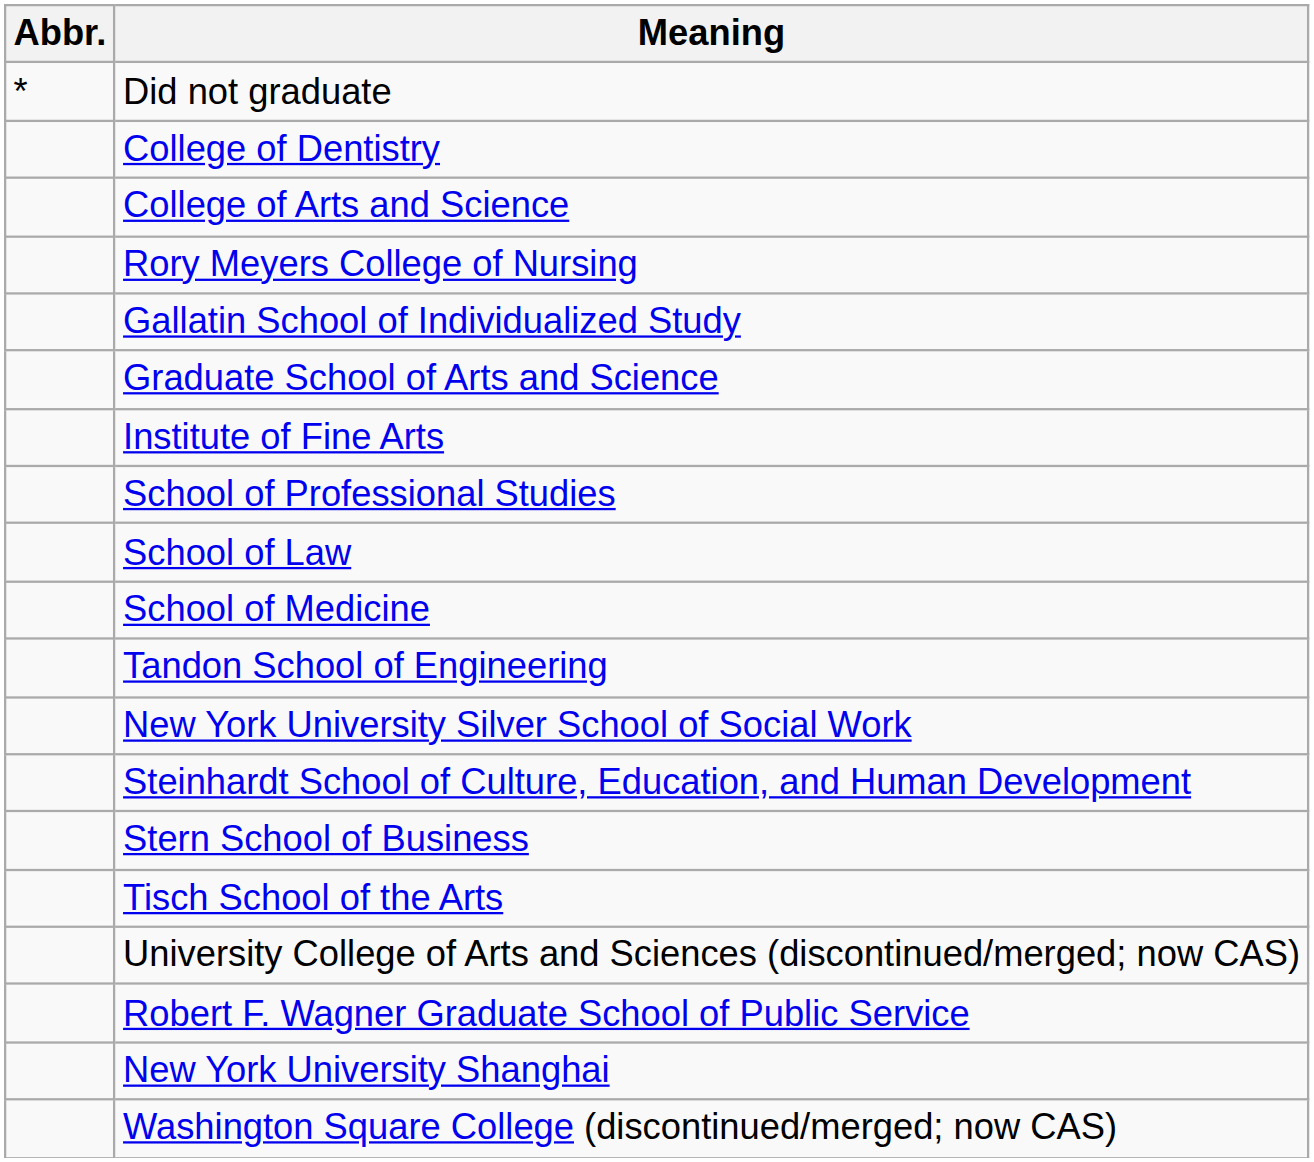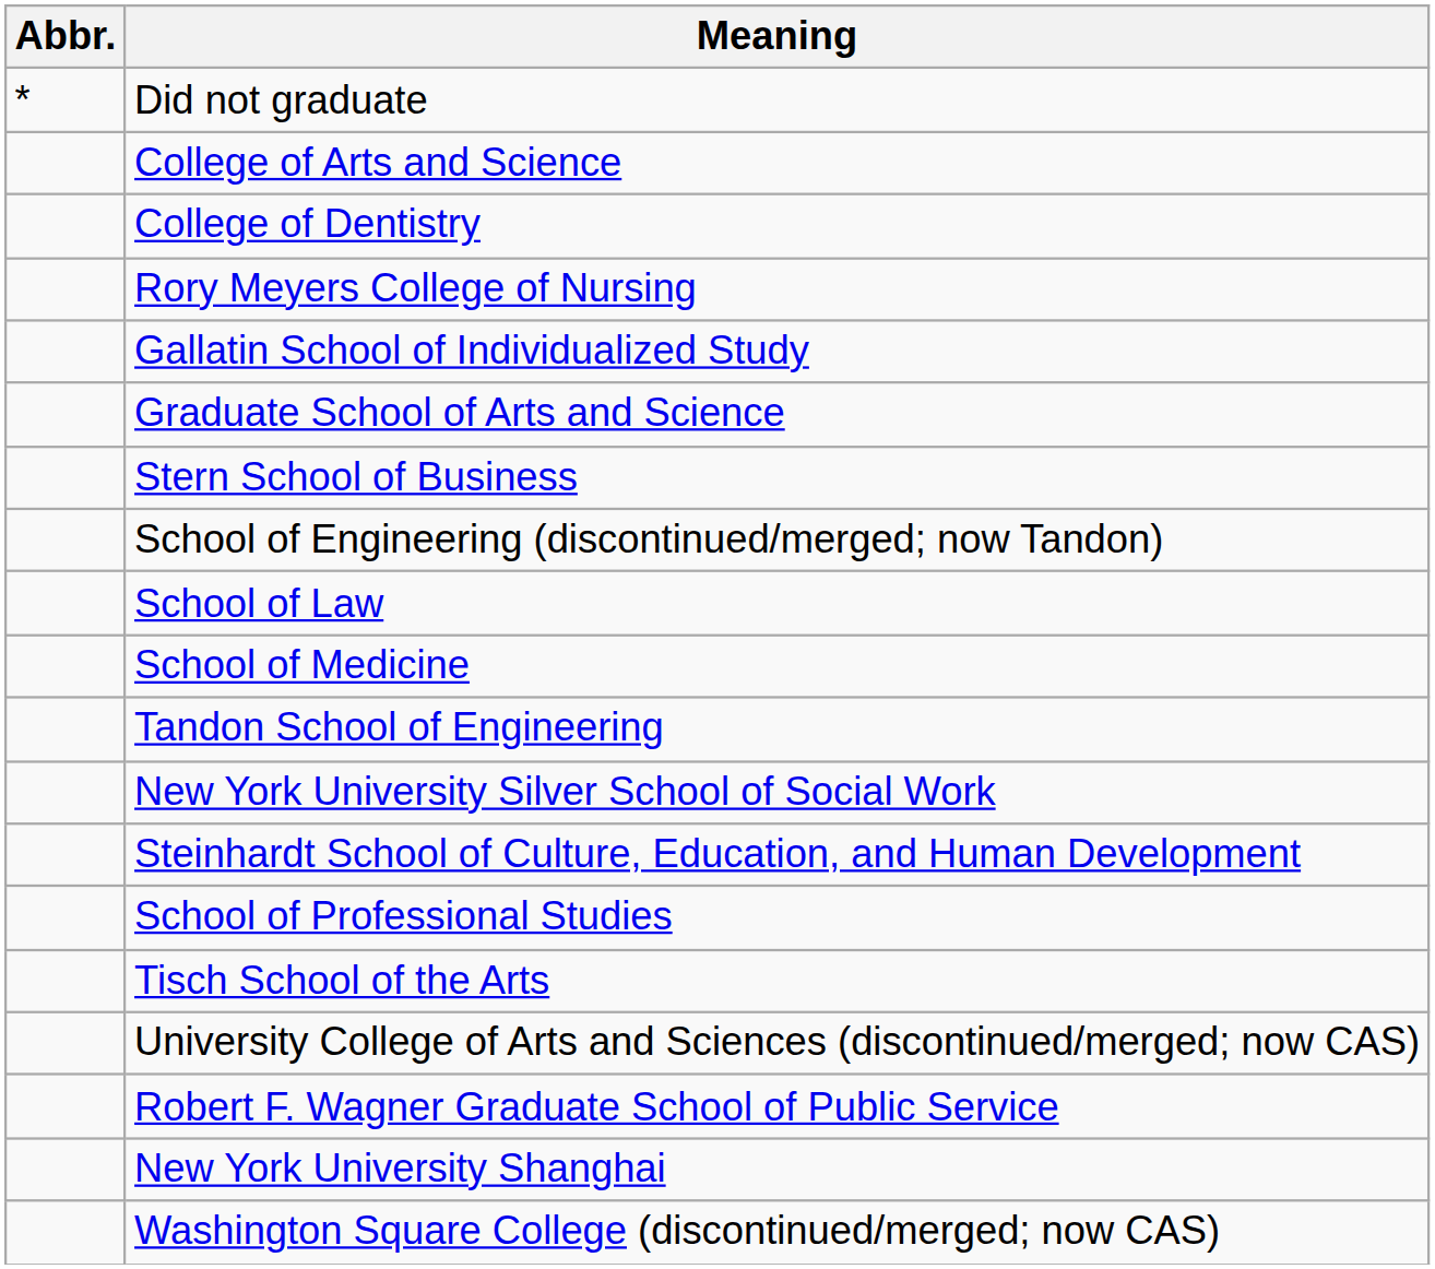rows swapped: College of Arts and Science <-> College of Dentistry
- row: Institute of Fine Arts
rows swapped: School of Professional Studies <-> Stern School of Business
+ row: School of Engineering (discontinued/merged; now Tandon)
